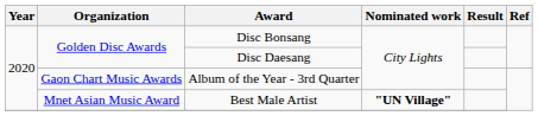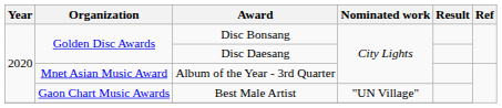Album of the Year - 3rd Quarter | Organization: Gaon Chart Music Awards -> Mnet Asian Music Award
Best Male Artist | Organization: Mnet Asian Music Award -> Gaon Chart Music Awards
Best Male Artist | Nominated work: bold -> normal
